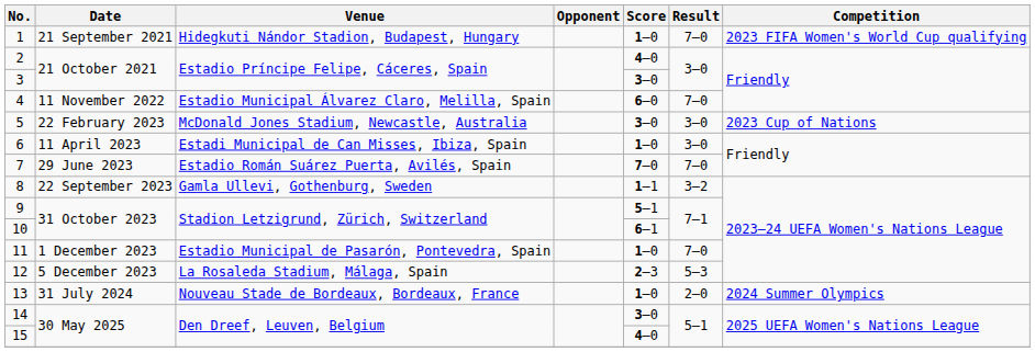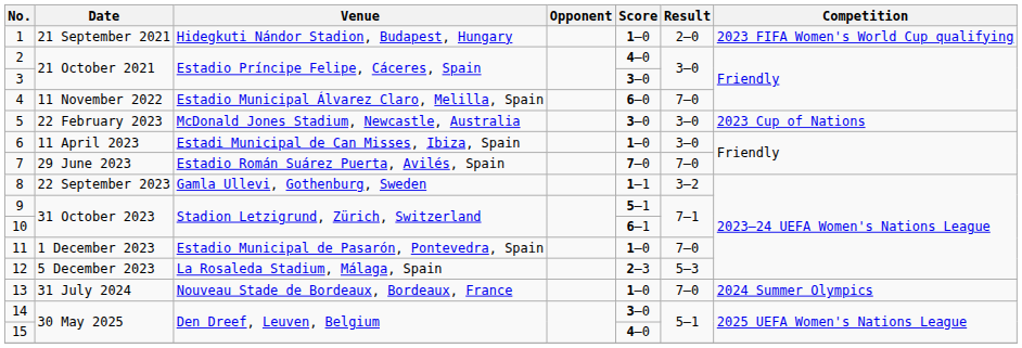1 | Result: 7–0 -> 2–0
13 | Result: 2–0 -> 7–0
